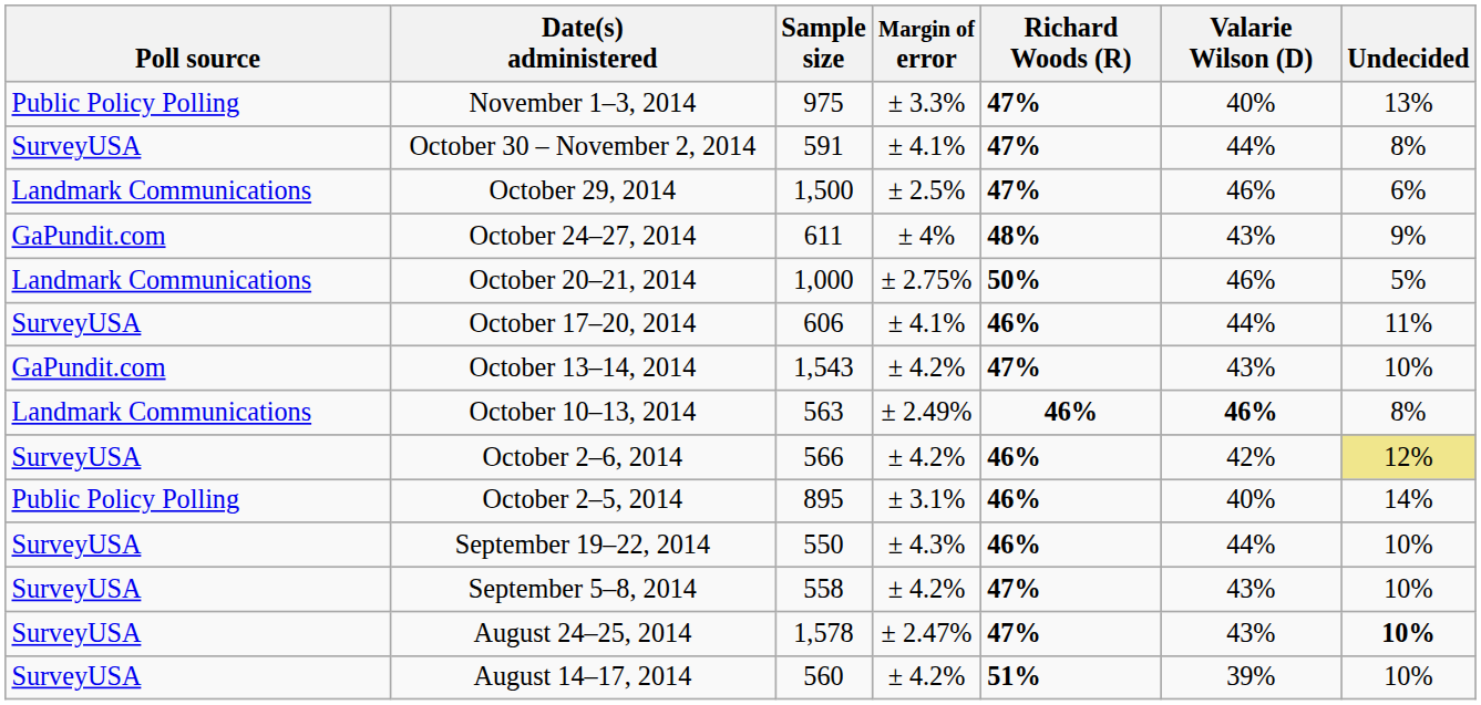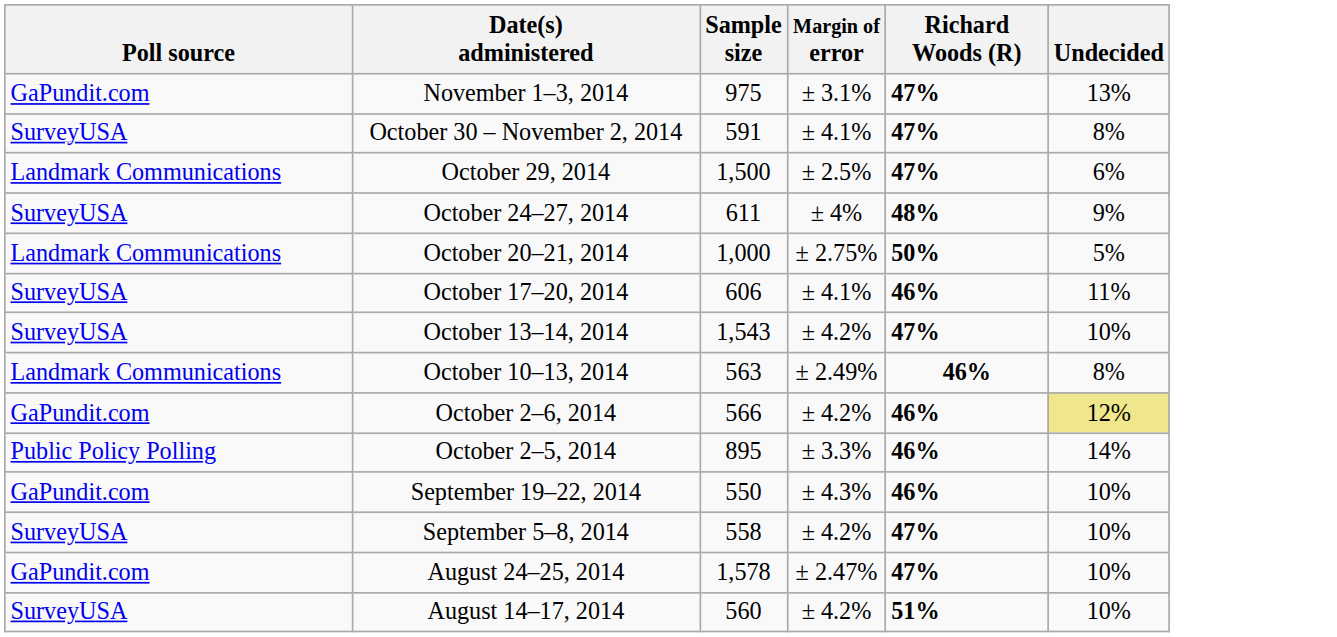- column: Valarie Wilson (D) | 40% | 44% | 46% | 43% | 46% | 44% | 43% | 46% | 42% | 40% | 44% | 43% | 43% | 39%
November 1–3, 2014 | Poll source: Public Policy Polling -> GaPundit.com
November 1–3, 2014 | Margin of error: ± 3.3% -> ± 3.1%
October 24–27, 2014 | Poll source: GaPundit.com -> SurveyUSA
October 13–14, 2014 | Poll source: GaPundit.com -> SurveyUSA
October 2–6, 2014 | Poll source: SurveyUSA -> GaPundit.com
October 2–5, 2014 | Margin of error: ± 3.1% -> ± 3.3%
September 19–22, 2014 | Poll source: SurveyUSA -> GaPundit.com
August 24–25, 2014 | Poll source: SurveyUSA -> GaPundit.com
August 24–25, 2014 | Undecided: bold -> normal
